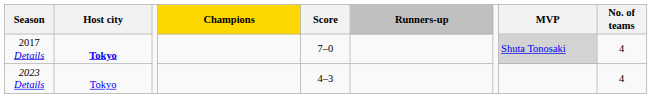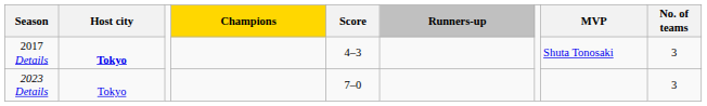2017 Details | Score: 7–0 -> 4–3
2017 Details | MVP: lightgrey background -> no background
2017 Details | No. of teams: 4 -> 3
2023 Details | Score: 4–3 -> 7–0
2023 Details | No. of teams: 4 -> 3
